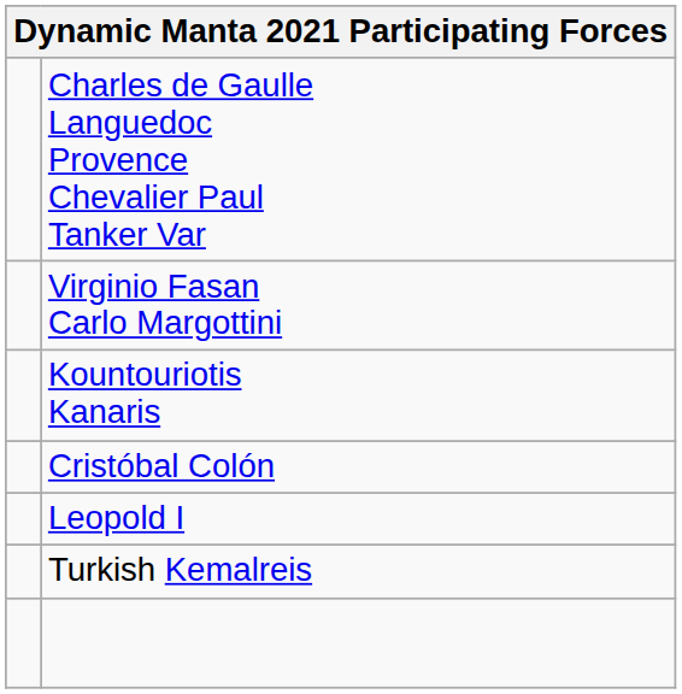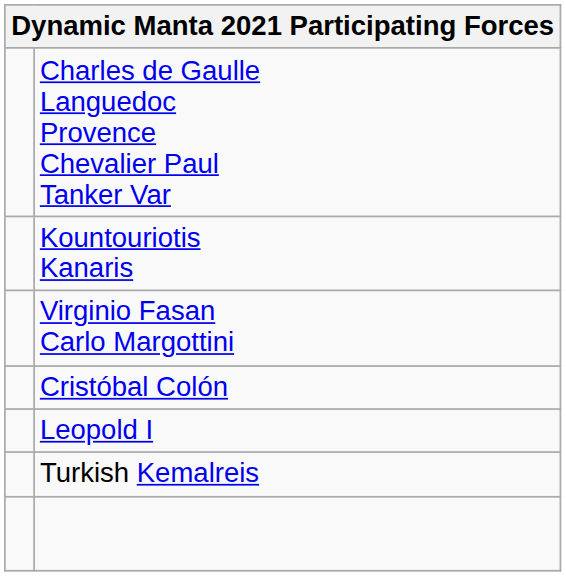rows swapped: Kountouriotis Kanaris <-> Virginio Fasan Carlo Margottini
